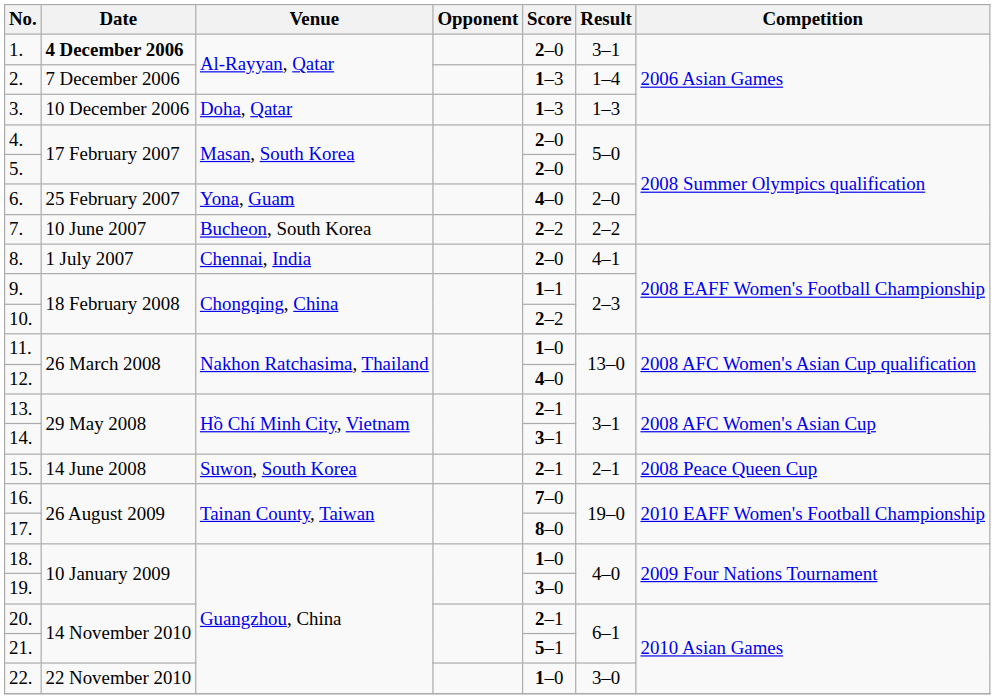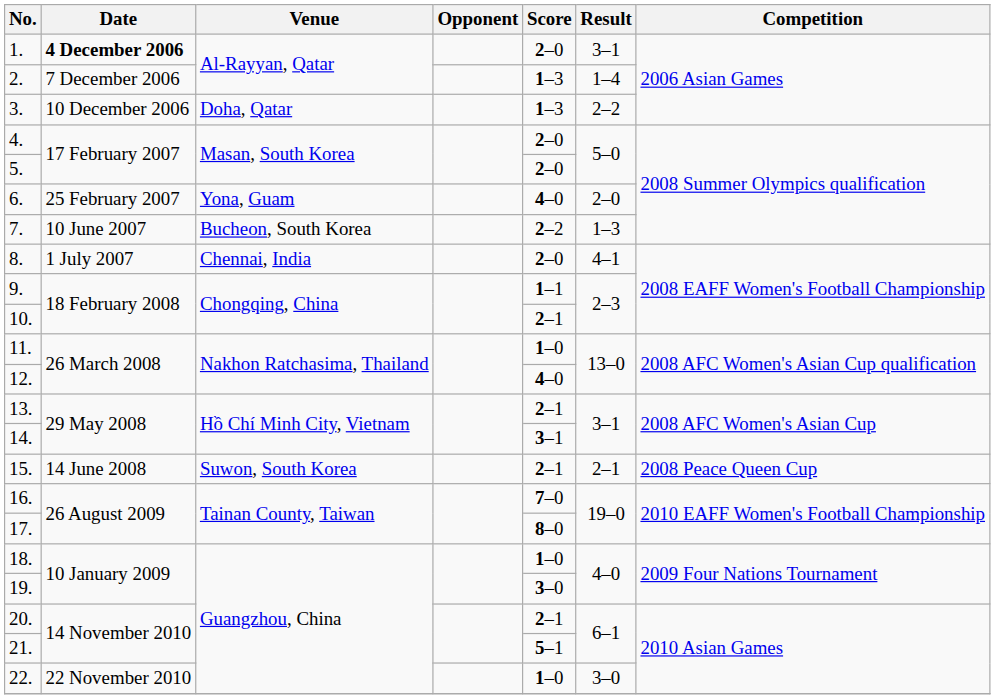3. | Result: 1–3 -> 2–2
7. | Result: 2–2 -> 1–3
10. | Score: 2–2 -> 2–1
